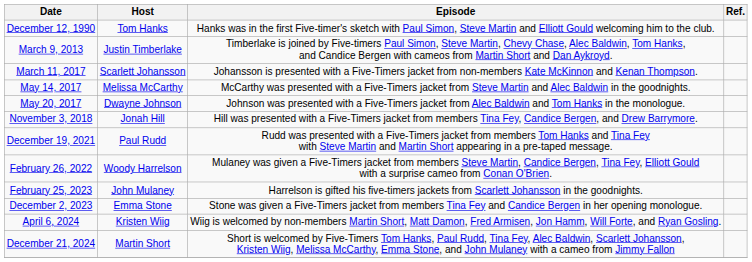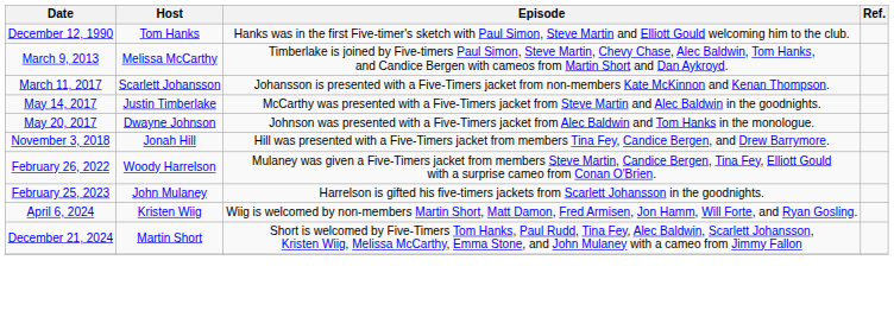March 9, 2013 | Host: Justin Timberlake -> Melissa McCarthy
May 14, 2017 | Host: Melissa McCarthy -> Justin Timberlake
- row: December 19, 2021 | Paul Rudd | Rudd was presented with a Five-Timers jacket from members Tom Hanks and Tina Fey with Steve Martin and Martin Short appearing in a pre-taped message.
- row: December 2, 2023 | Emma Stone | Stone was given a Five-Timers jacket from members Tina Fey and Candice Bergen in her opening monologue.
